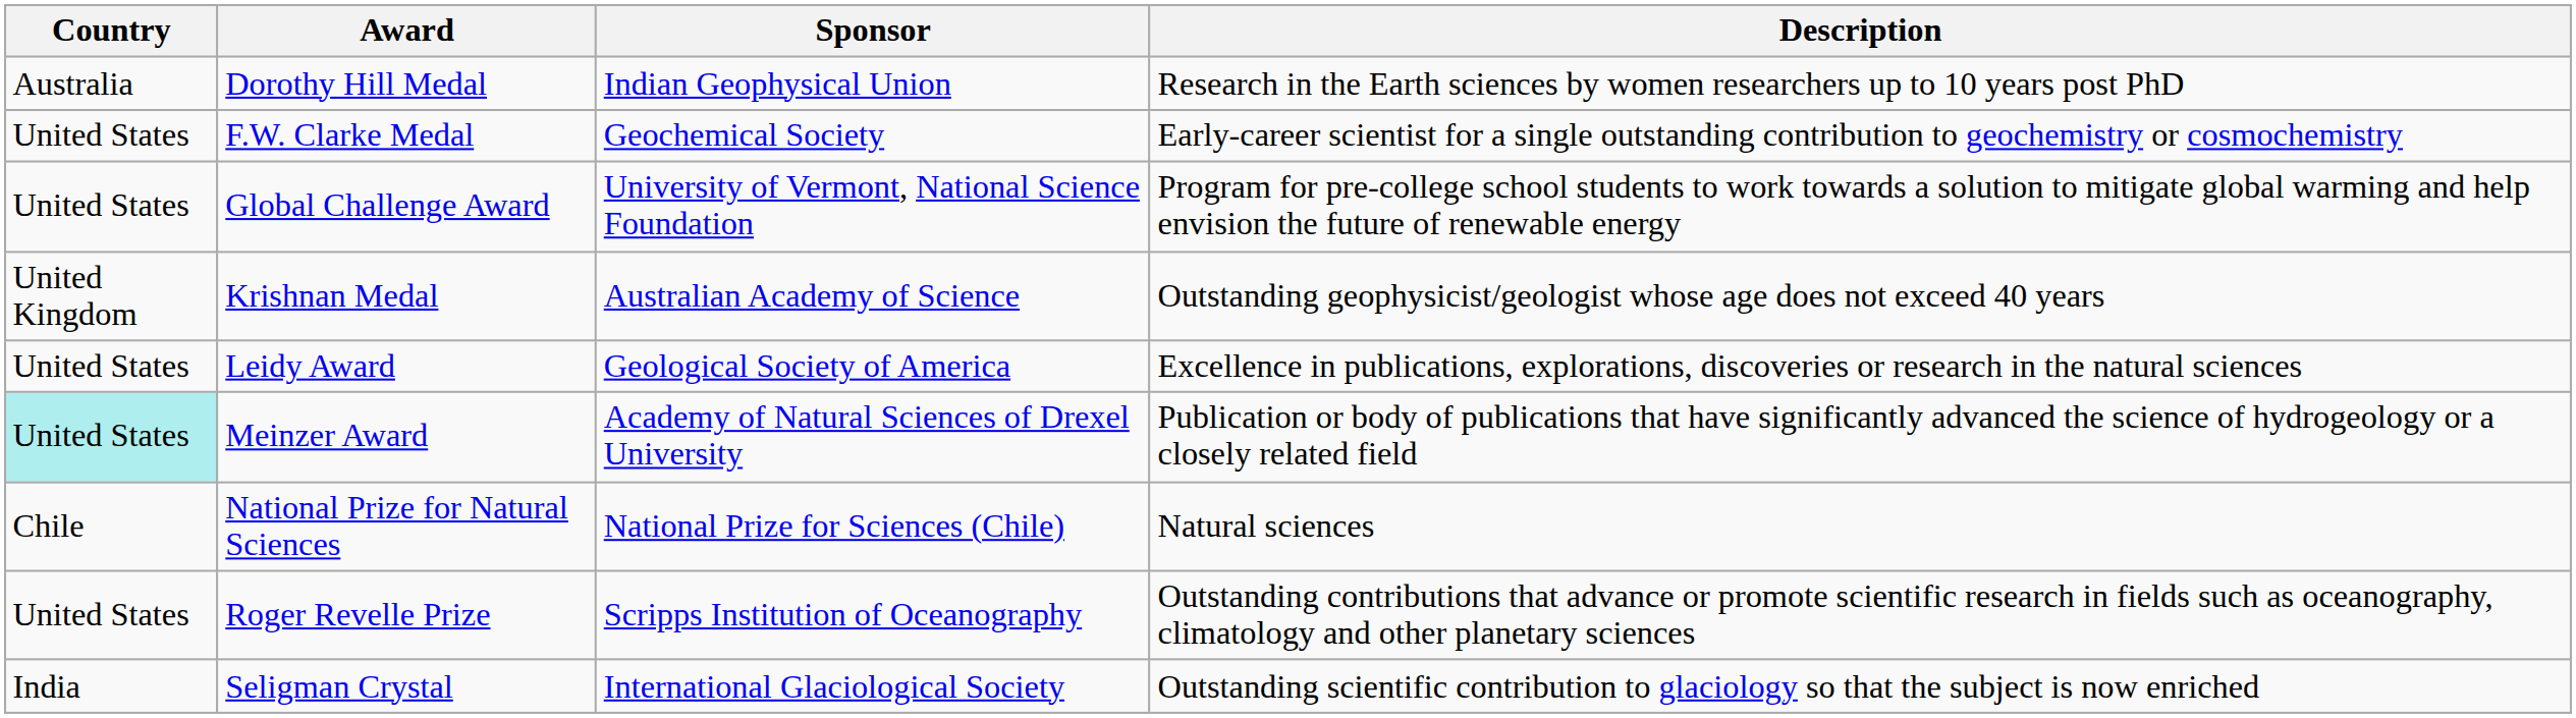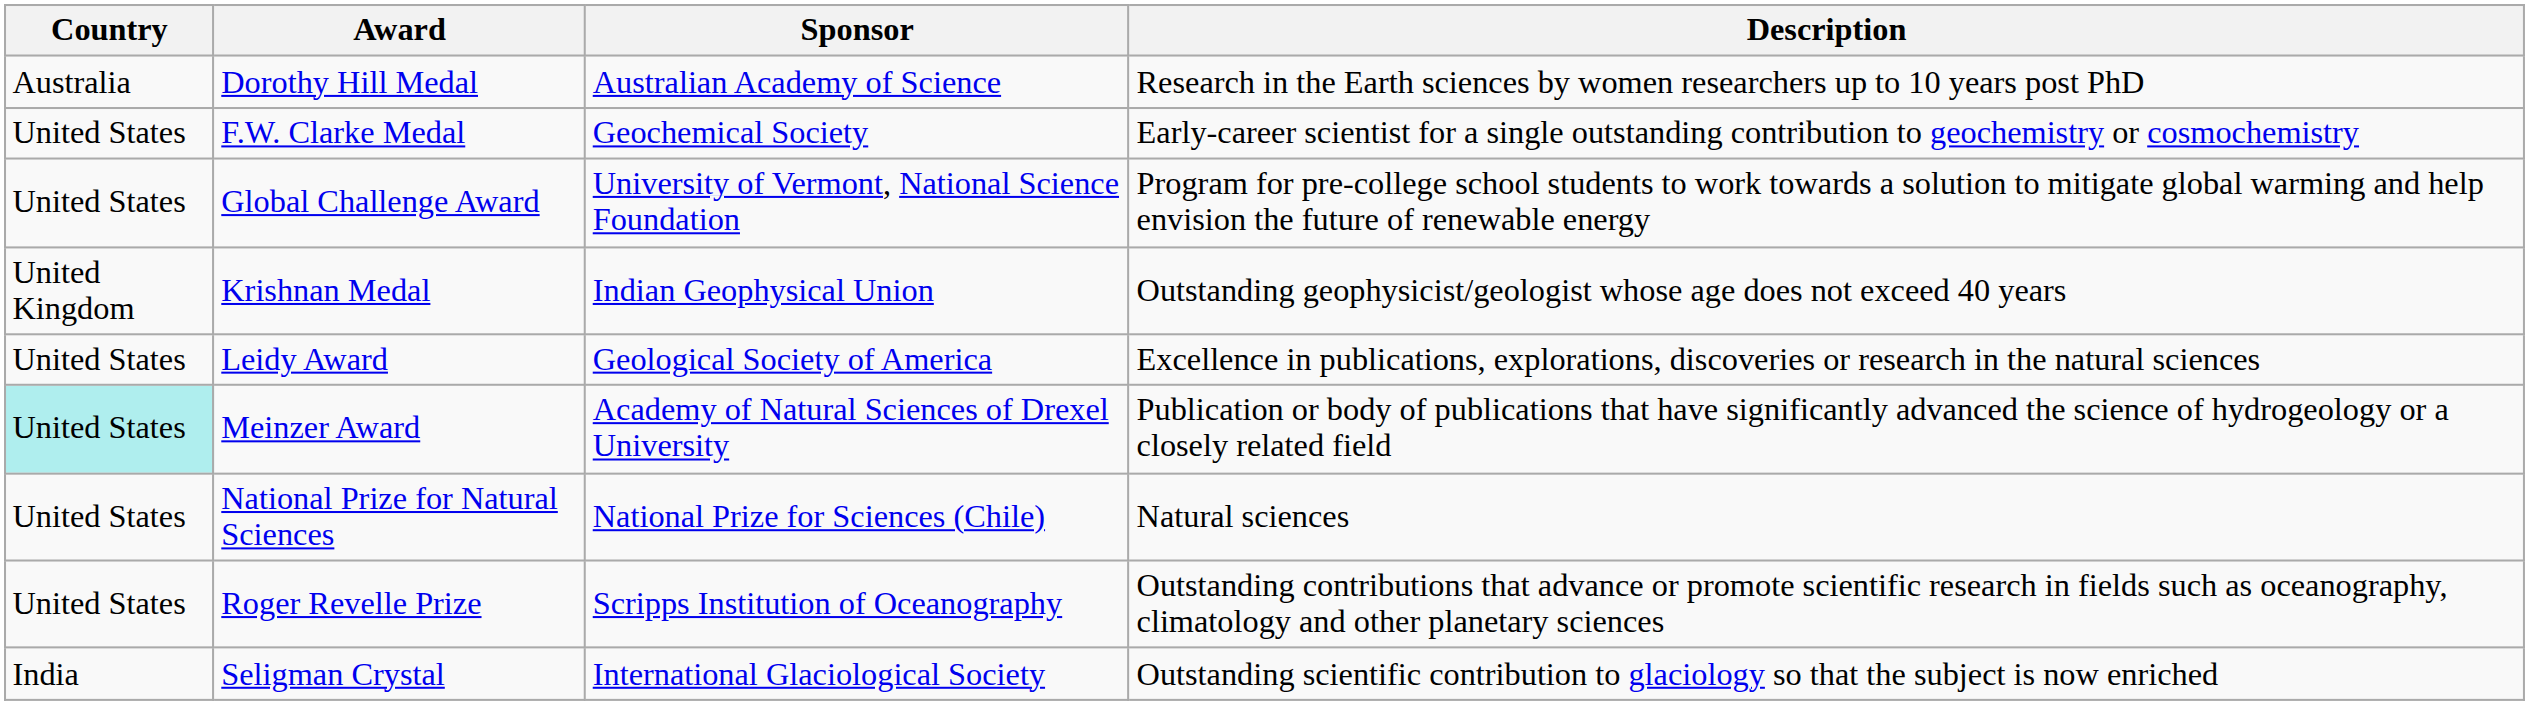Dorothy Hill Medal | Sponsor: Indian Geophysical Union -> Australian Academy of Science
Krishnan Medal | Sponsor: Australian Academy of Science -> Indian Geophysical Union
National Prize for Natural Sciences | Country: Chile -> United States
